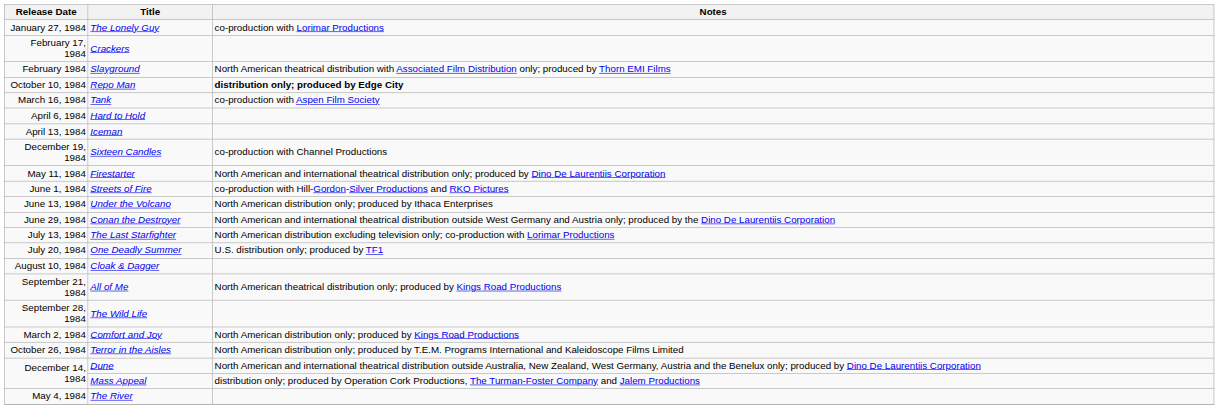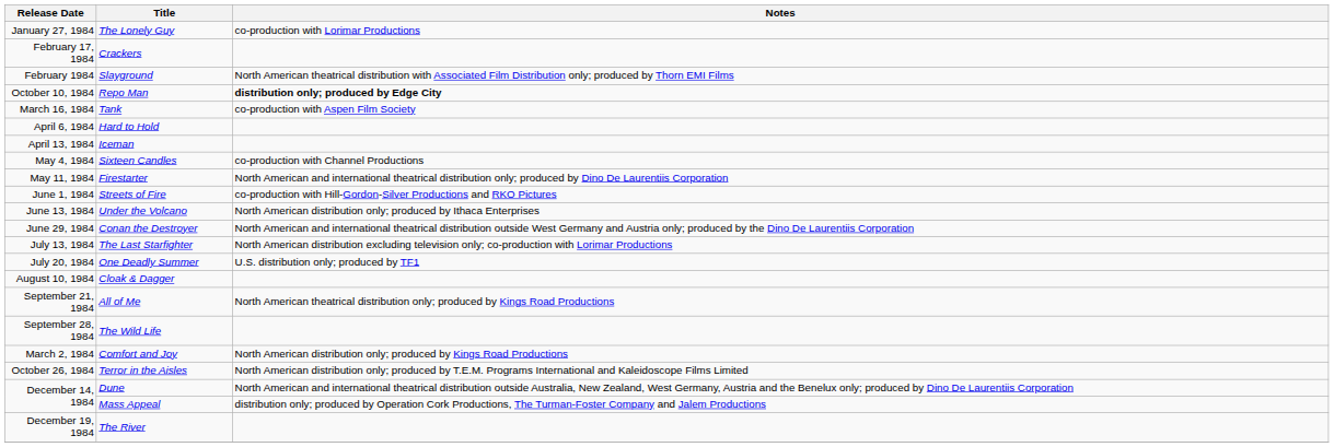Sixteen Candles | Release Date: December 19, 1984 -> May 4, 1984
The River | Release Date: May 4, 1984 -> December 19, 1984
